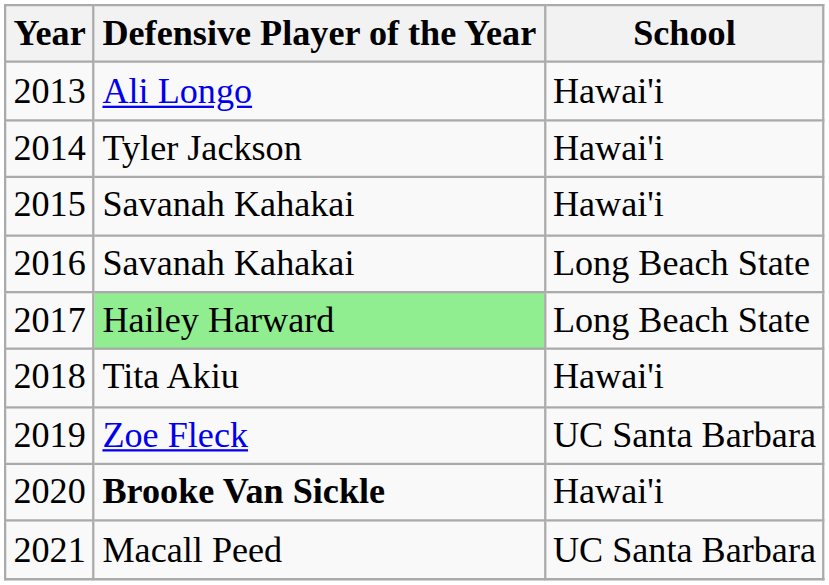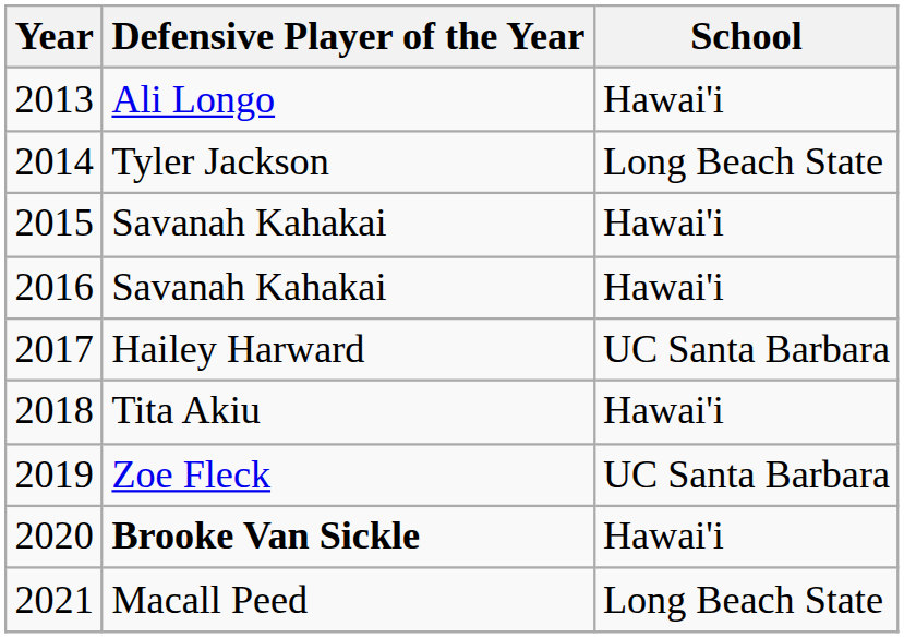2014 | School: Hawai'i -> Long Beach State
2016 | School: Long Beach State -> Hawai'i
2017 | Defensive Player of the Year: lightgreen background -> no background
2017 | School: Long Beach State -> UC Santa Barbara
2021 | School: UC Santa Barbara -> Long Beach State
